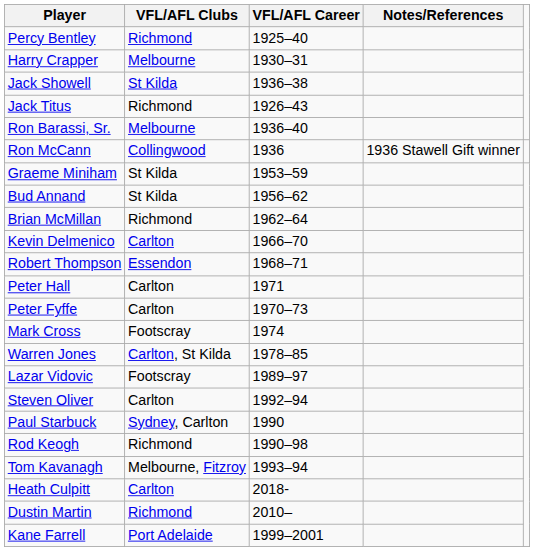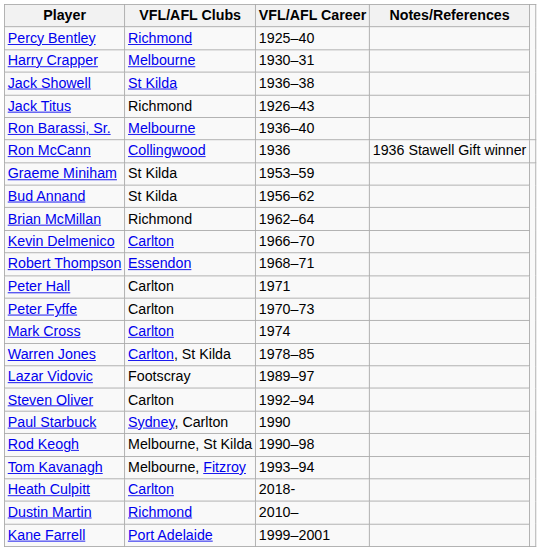Mark Cross | VFL/AFL Clubs: Footscray -> Carlton
Rod Keogh | VFL/AFL Clubs: Richmond -> Melbourne, St Kilda
